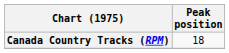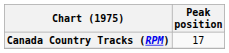Canada Country Tracks (RPM) | Peak position: 18 -> 17
